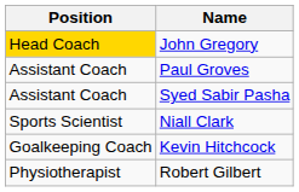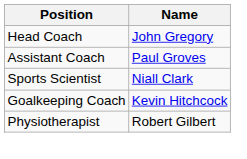John Gregory | Position: gold background -> no background
- row: Assistant Coach | Syed Sabir Pasha
